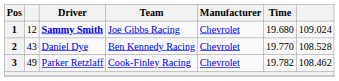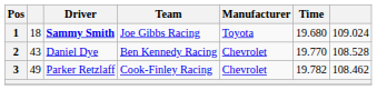1 | column 2: 12 -> 18
1 | Manufacturer: Chevrolet -> Toyota
